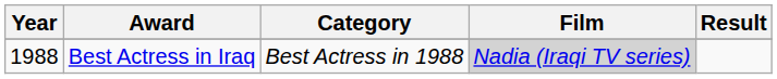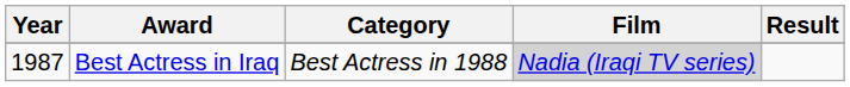Best Actress in Iraq | Year: 1988 -> 1987
